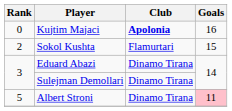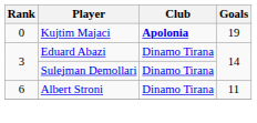Kujtim Majaci | Goals: 16 -> 19
- row: 2 | Sokol Kushta | Flamurtari | 15
Albert Stroni | Rank: 5 -> 6
Albert Stroni | Goals: pink background -> no background
